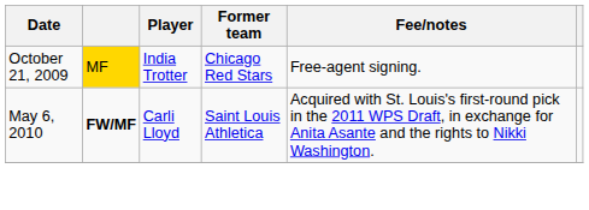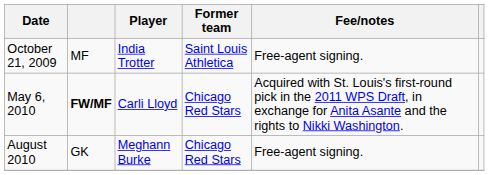October 21, 2009 | column 2: gold background -> no background
October 21, 2009 | Former team: Chicago Red Stars -> Saint Louis Athletica
May 6, 2010 | Former team: Saint Louis Athletica -> Chicago Red Stars
+ row: August 2010 | GK | Meghann Burke | Chicago Red Stars | Free-agent signing.
